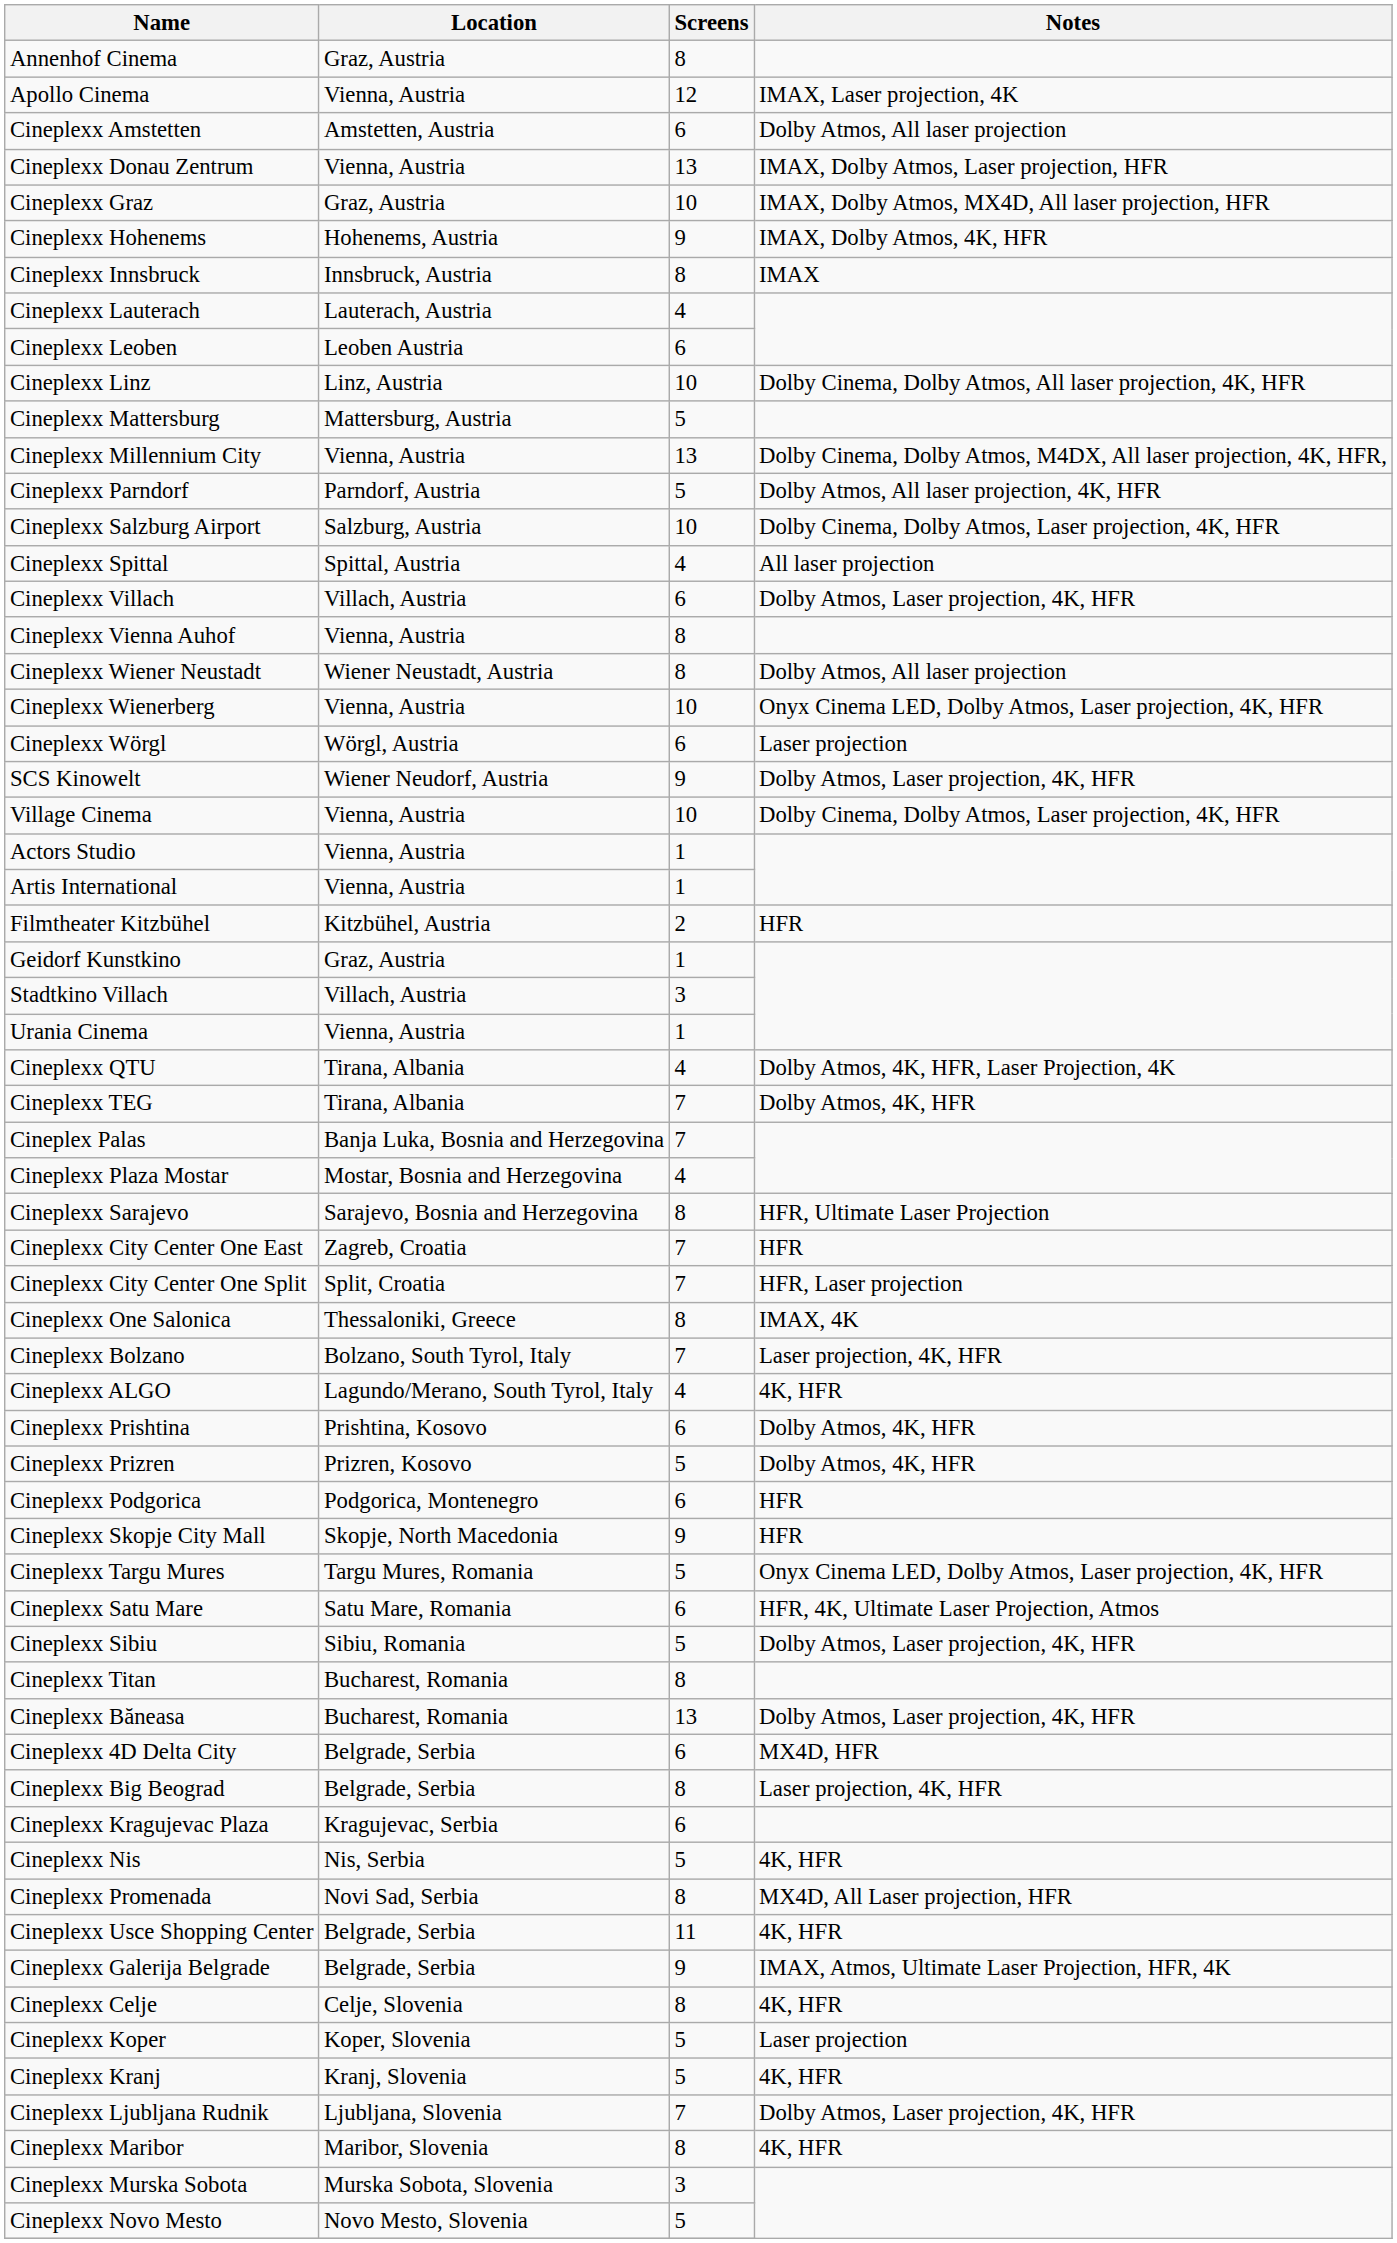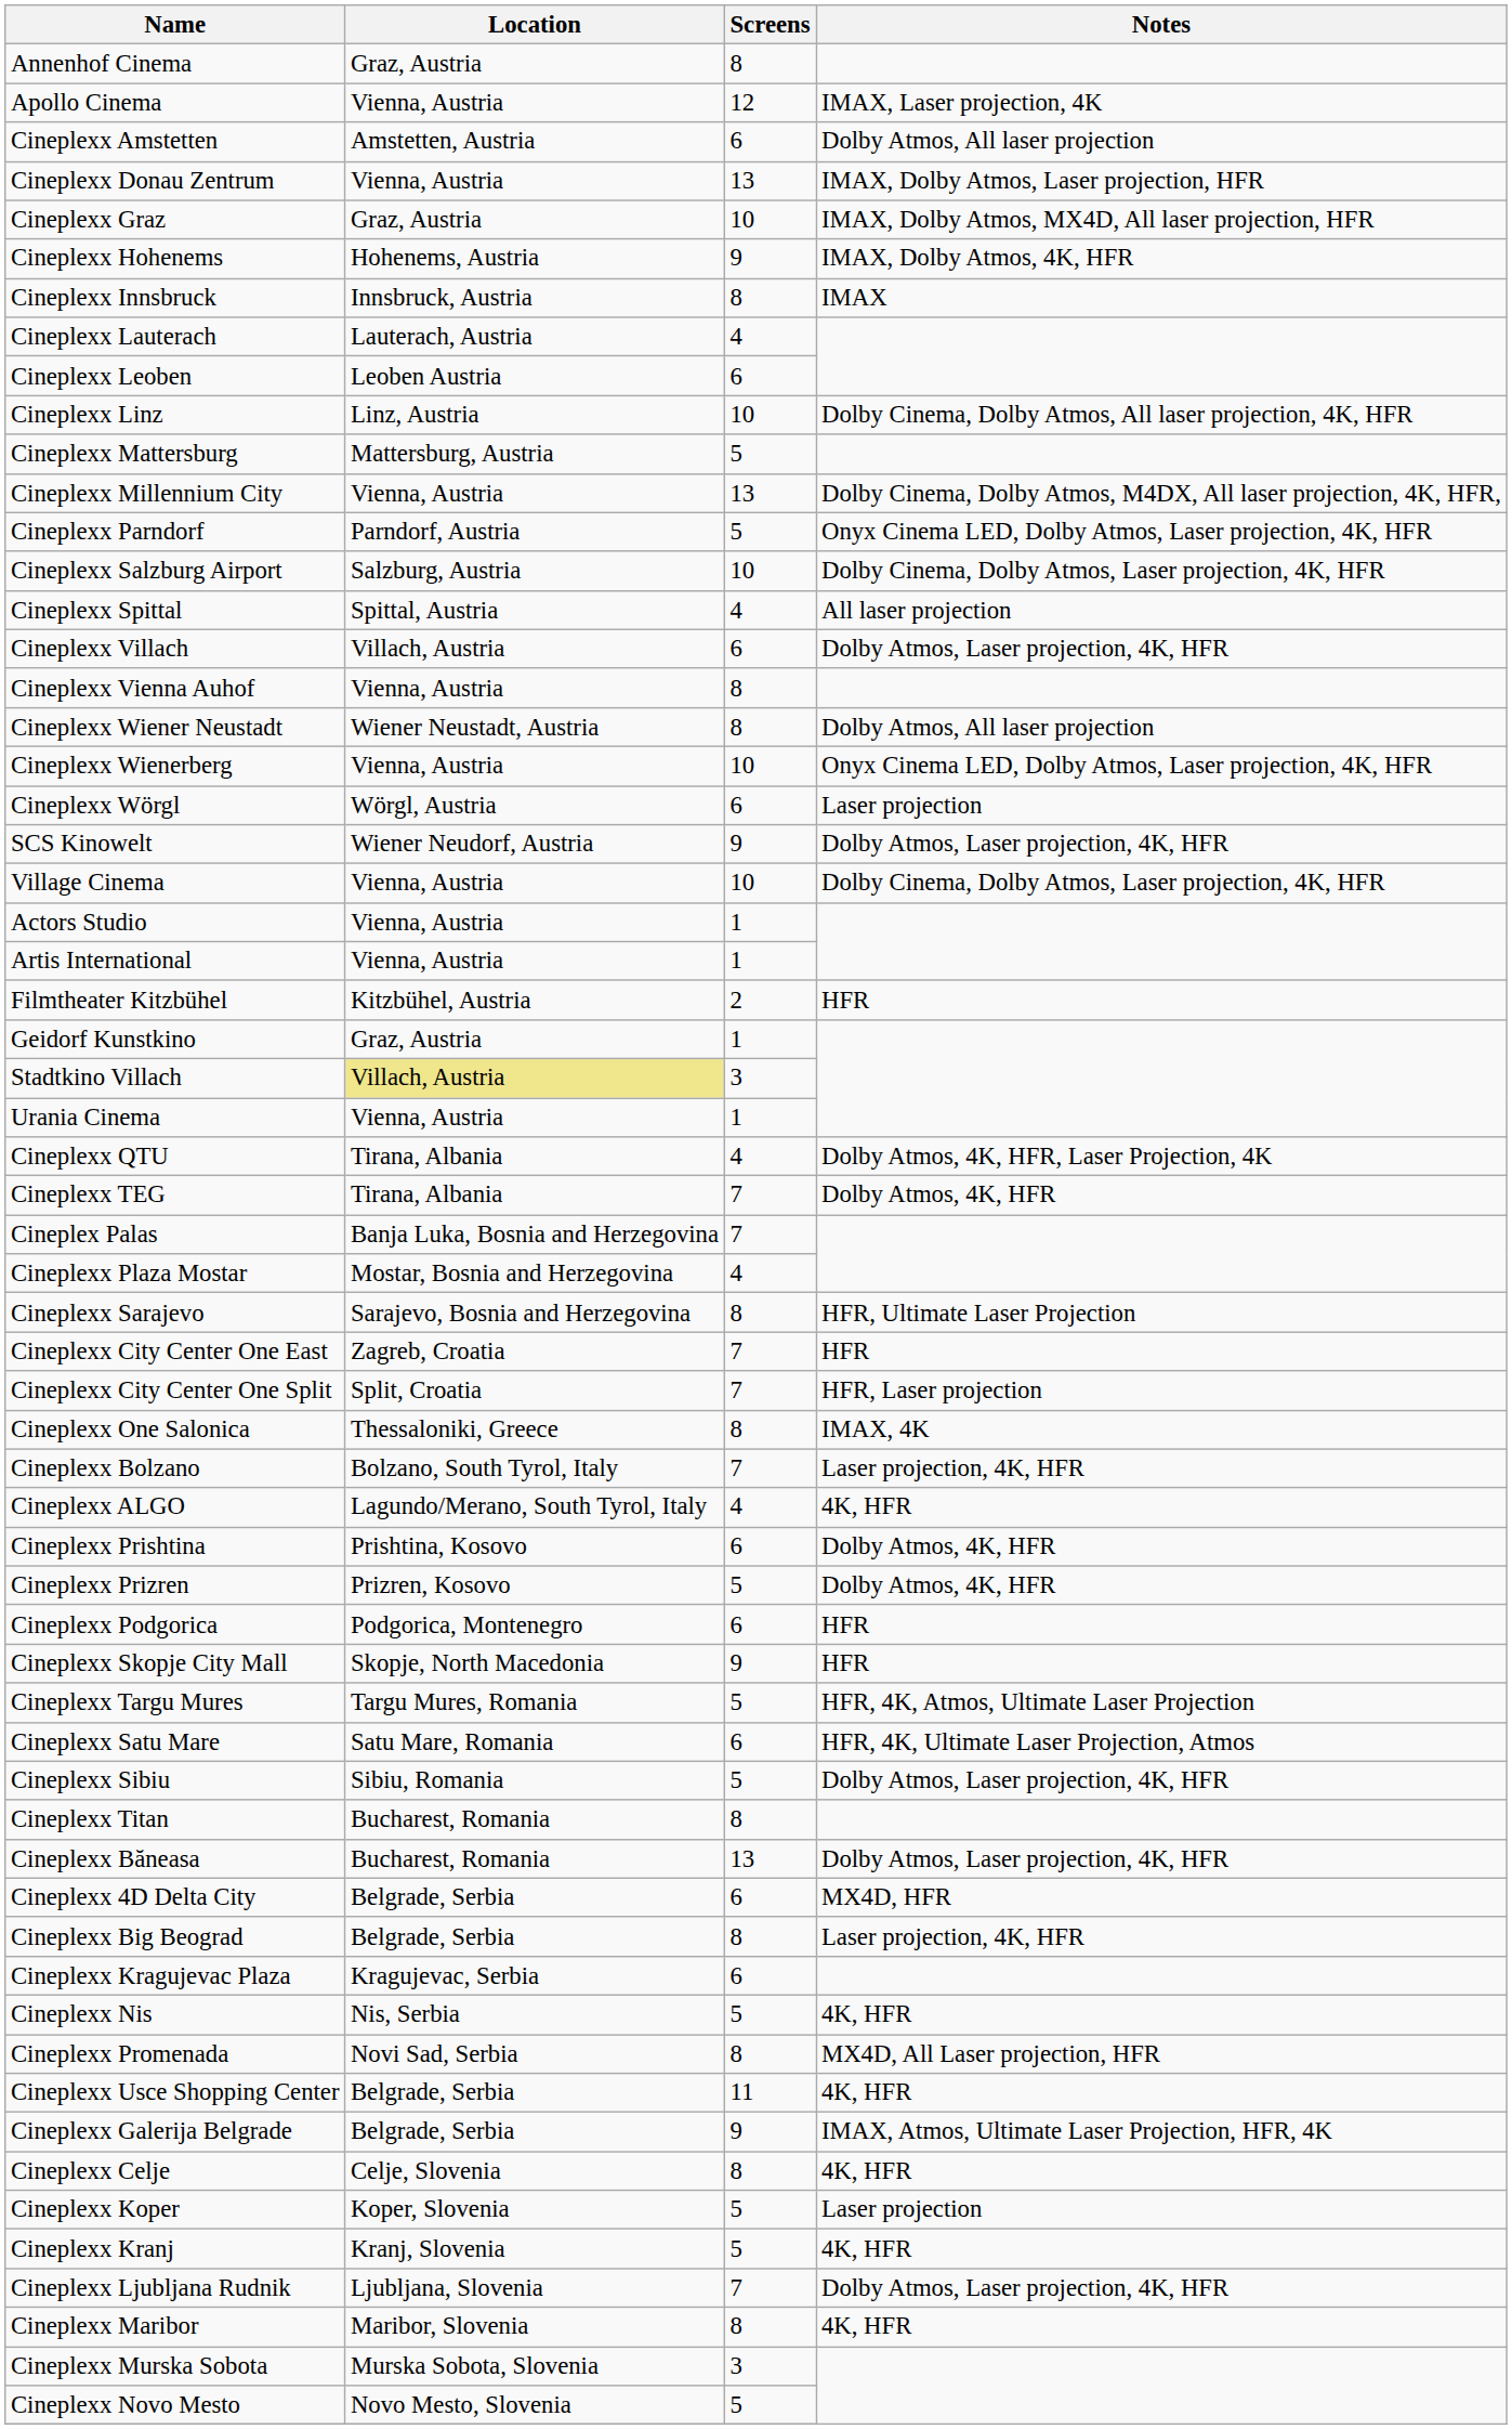Cineplexx Parndorf | Notes: Dolby Atmos, All laser projection, 4K, HFR -> Onyx Cinema LED, Dolby Atmos, Laser projection, 4K, HFR
Stadtkino Villach | Location: no background -> khaki background
Cineplexx Targu Mures | Notes: Onyx Cinema LED, Dolby Atmos, Laser projection, 4K, HFR -> HFR, 4K, Atmos, Ultimate Laser Projection
